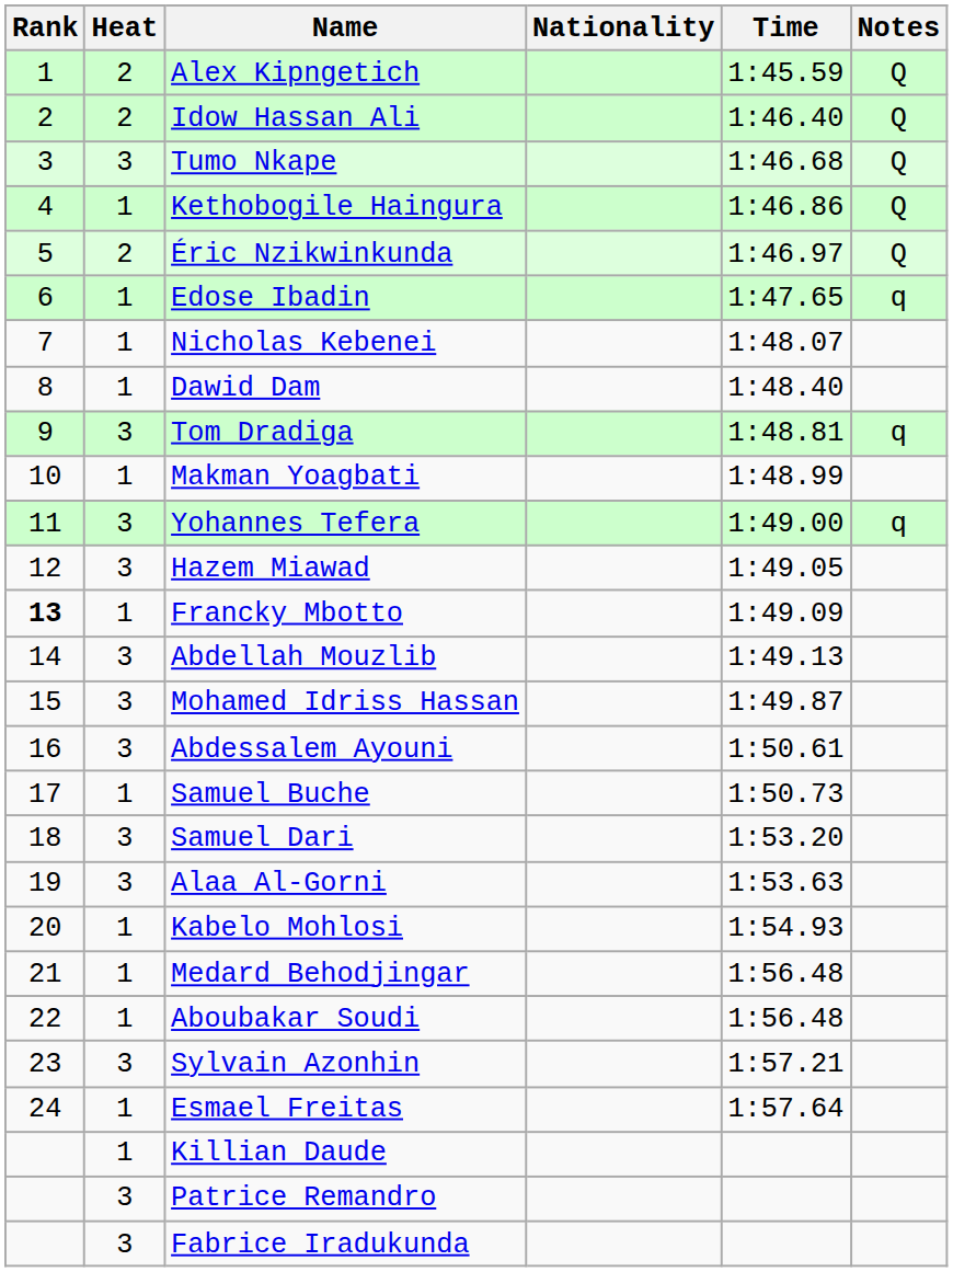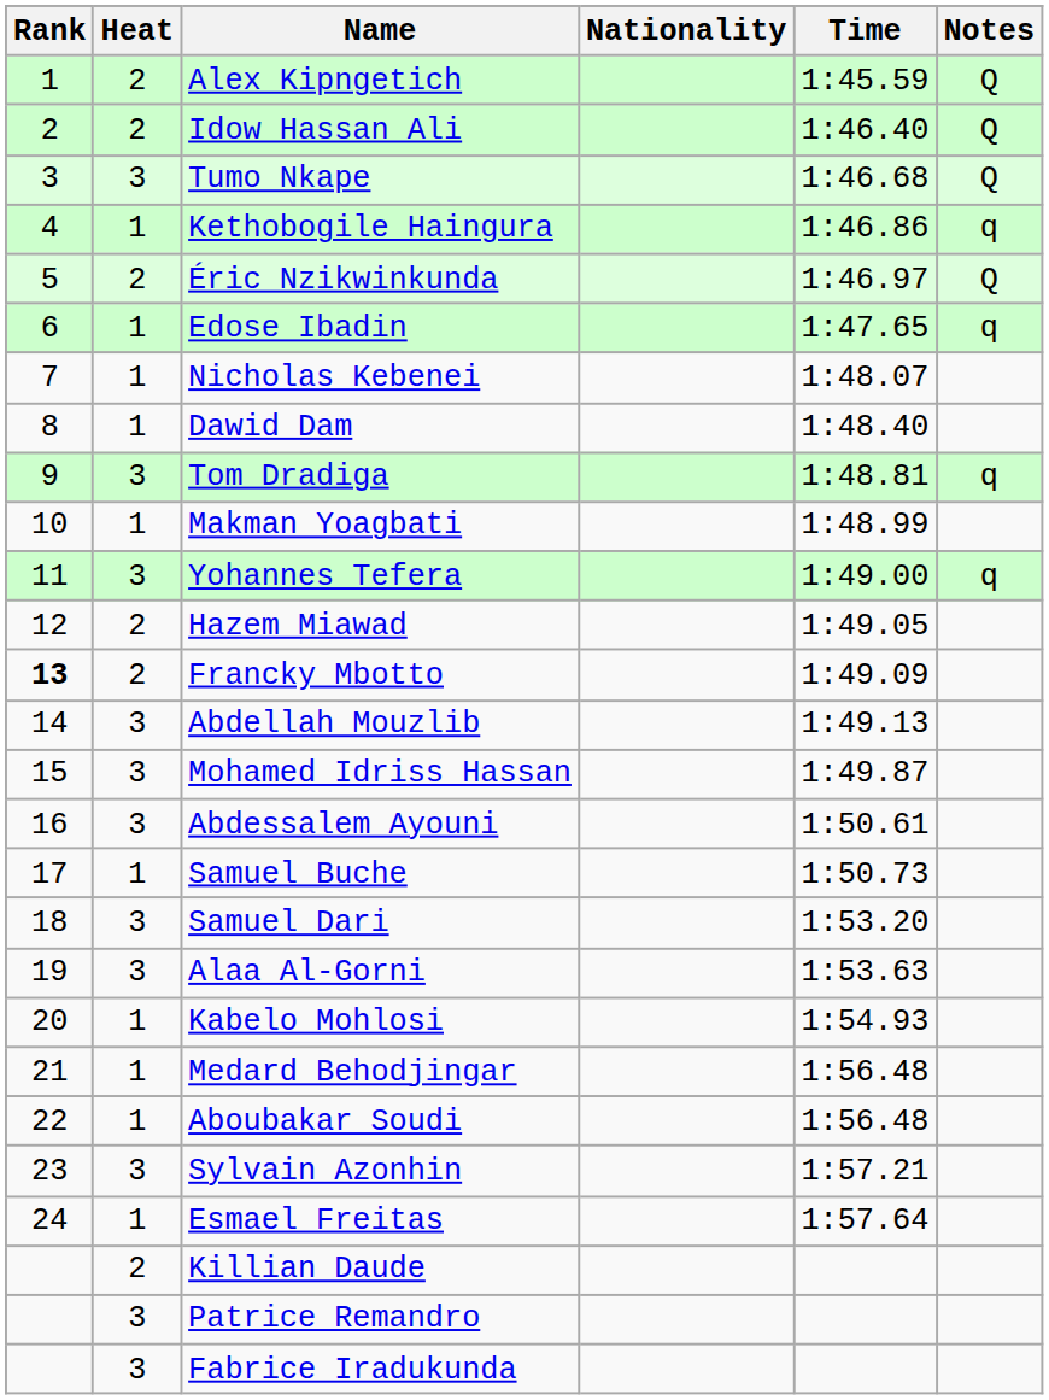Kethobogile Haingura | Notes: Q -> q
Hazem Miawad | Heat: 3 -> 2
Francky Mbotto | Heat: 1 -> 2
Killian Daude | Heat: 1 -> 2
